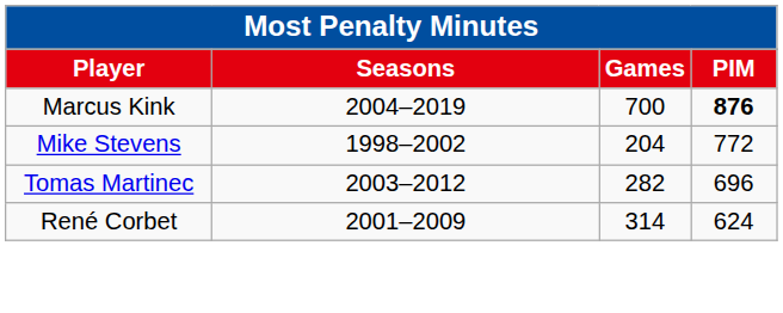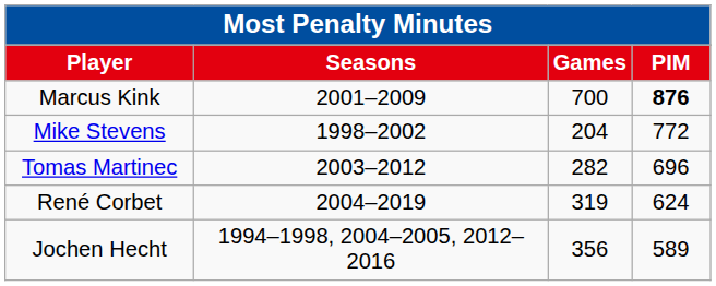Marcus Kink | column 2: 2004–2019 -> 2001–2009
René Corbet | column 2: 2001–2009 -> 2004–2019
René Corbet | column 3: 314 -> 319
+ row: Jochen Hecht | 1994–1998, 2004–2005, 2012–2016 | 356 | 589
